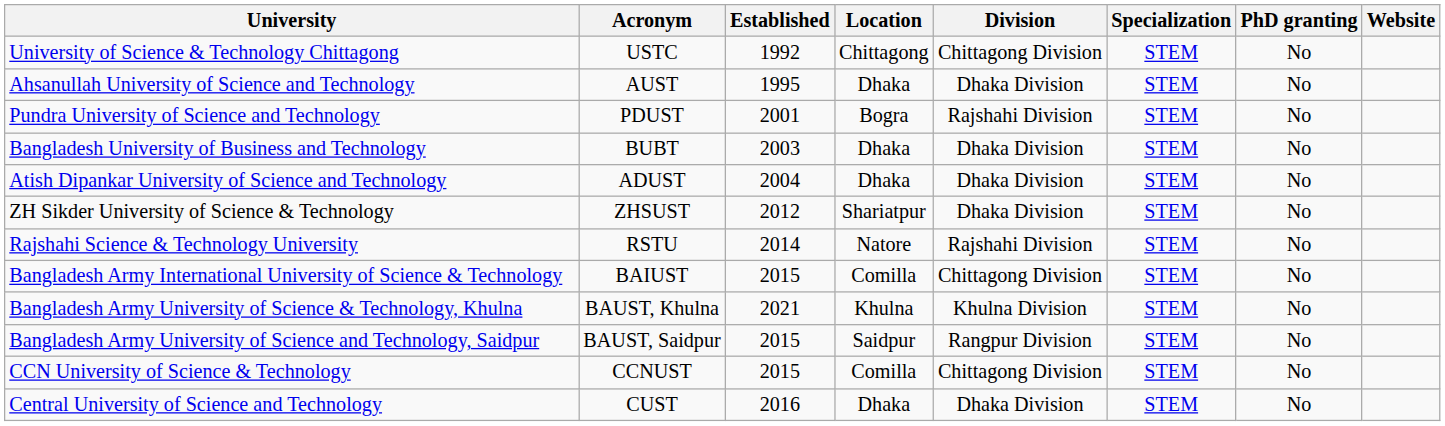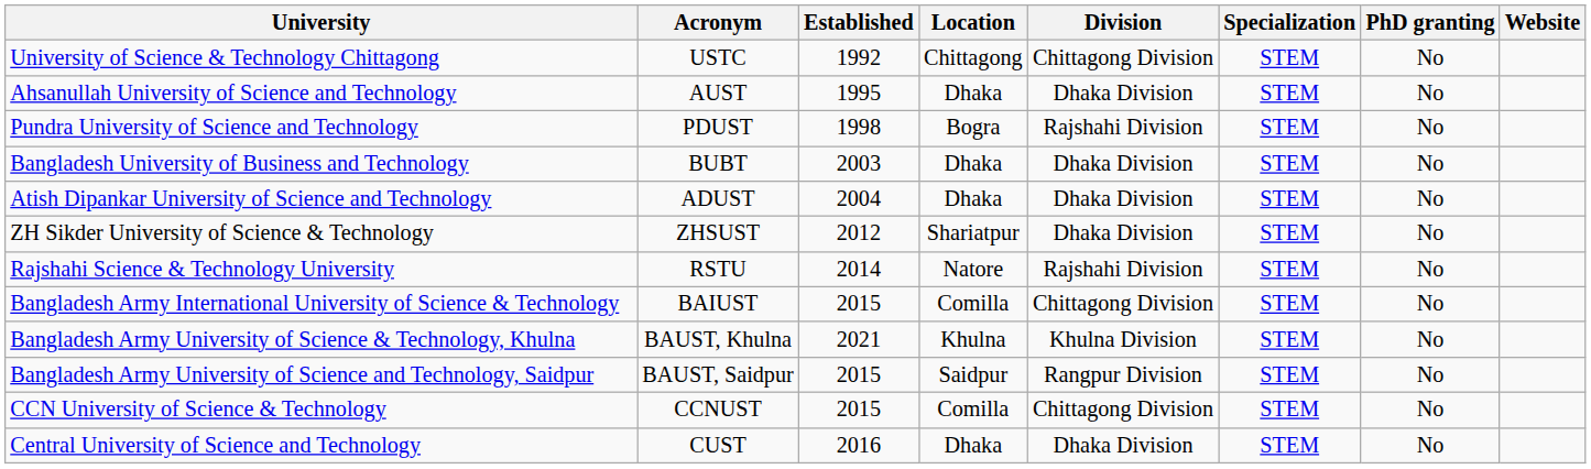Pundra University of Science and Technology | Established: 2001 -> 1998
